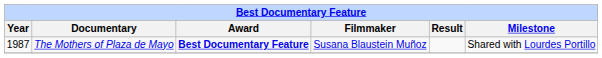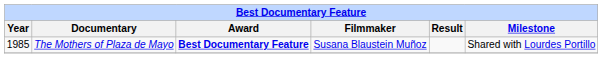The Mothers of Plaza de Mayo | Year: 1987 -> 1985
